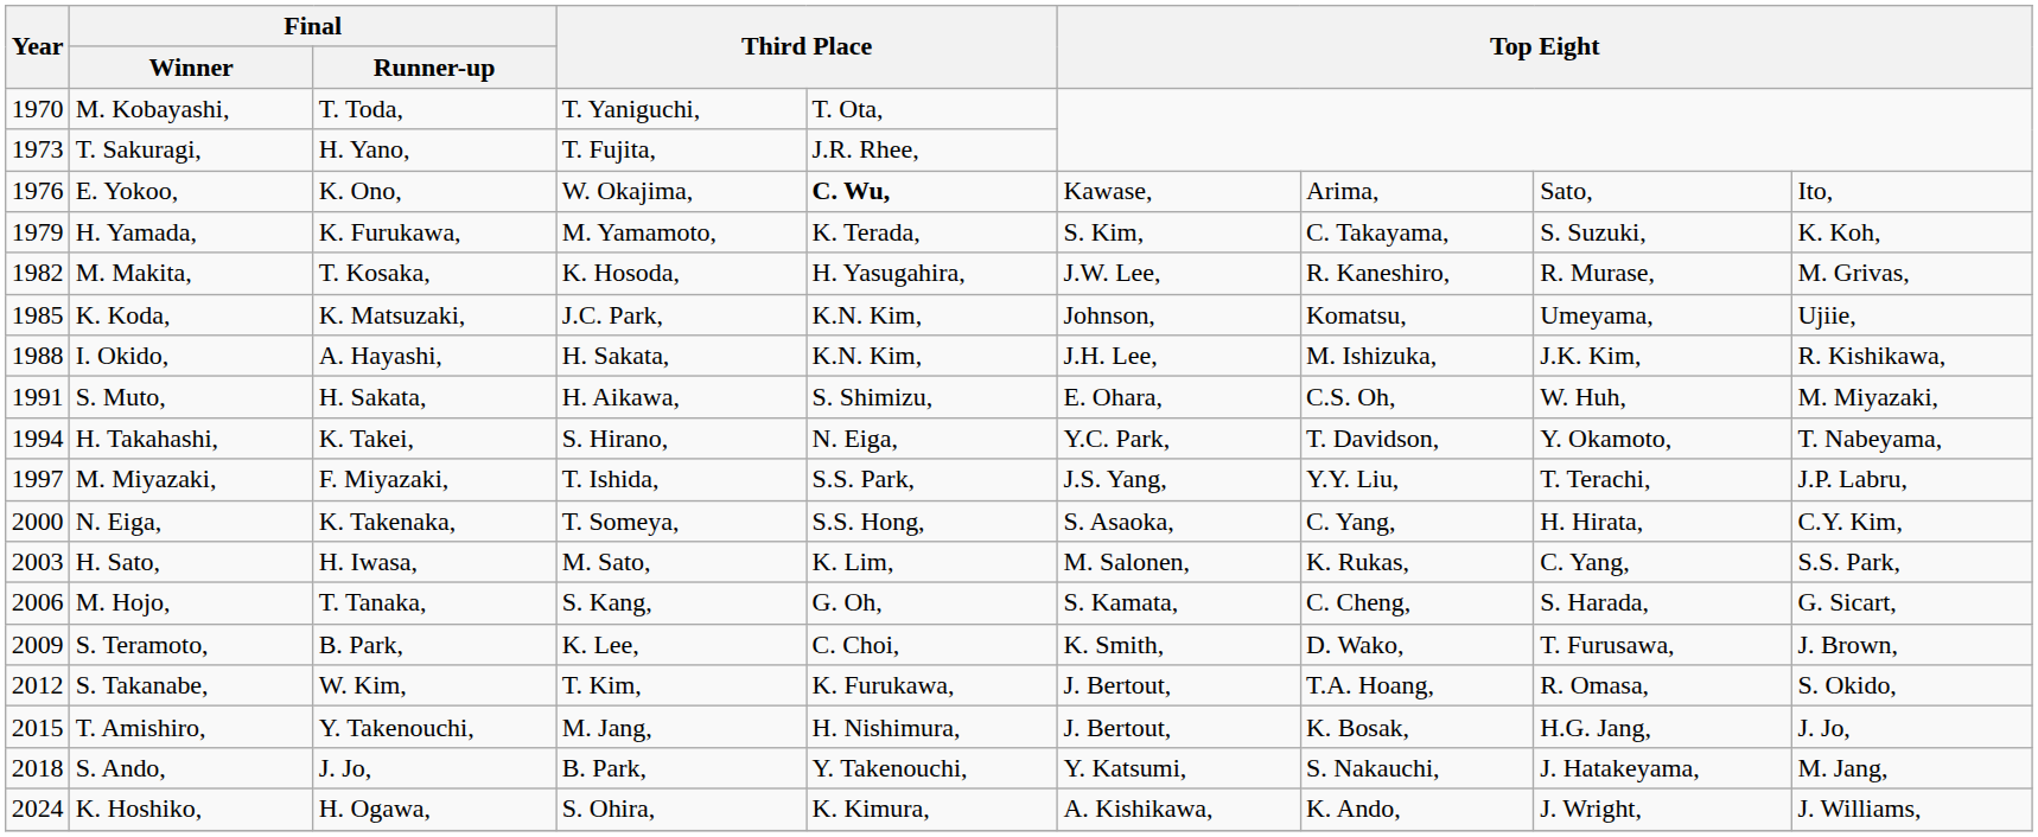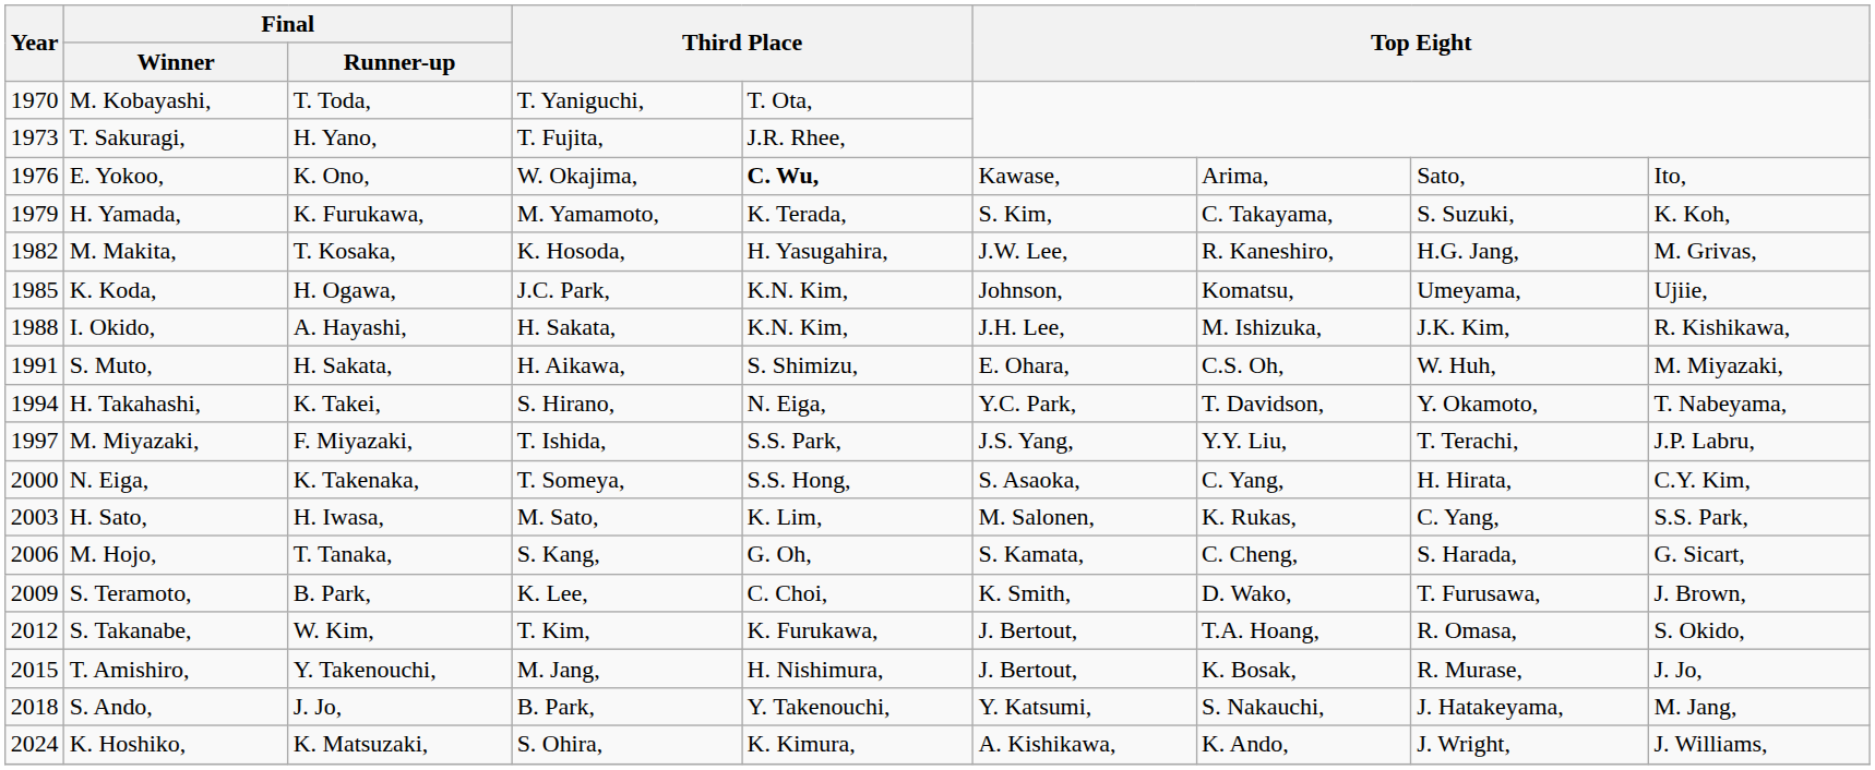M. Makita, | column 8: R. Murase, -> H.G. Jang,
K. Koda, | Final / Runner-up: K. Matsuzaki, -> H. Ogawa,
T. Amishiro, | column 8: H.G. Jang, -> R. Murase,
K. Hoshiko, | Final / Runner-up: H. Ogawa, -> K. Matsuzaki,
